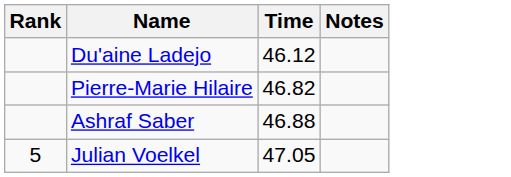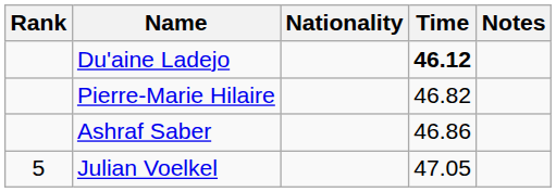+ column: Nationality
Du'aine Ladejo | Time: normal -> bold
Ashraf Saber | Time: 46.88 -> 46.86
